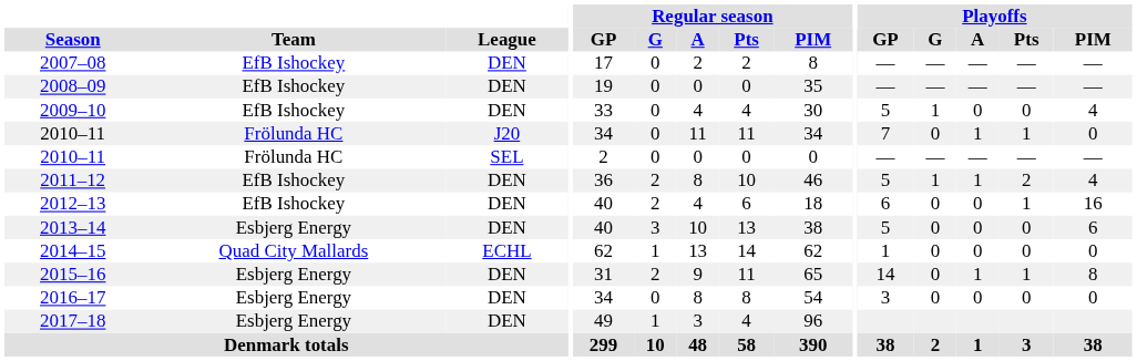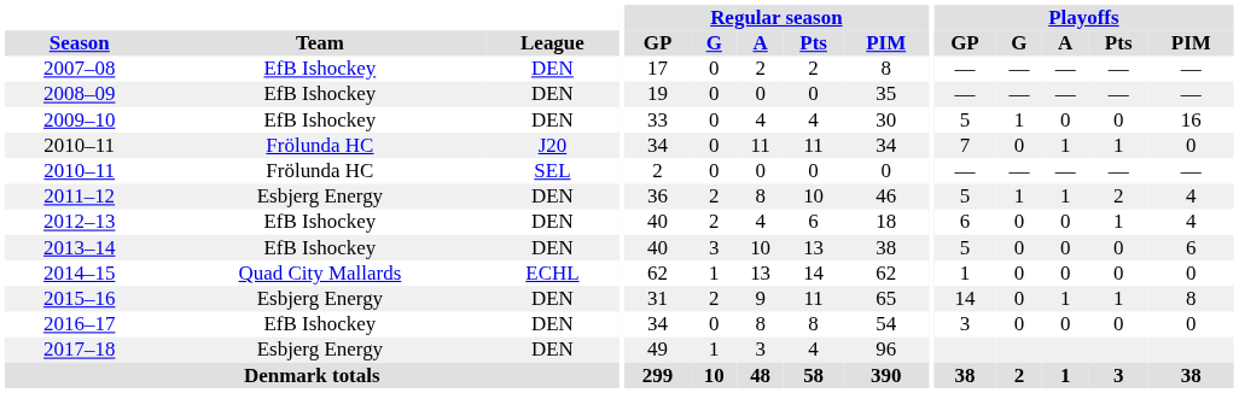2009–10 | Playoffs / PIM: 4 -> 16
2011–12 | Team: EfB Ishockey -> Esbjerg Energy
2012–13 | Playoffs / PIM: 16 -> 4
2013–14 | Team: Esbjerg Energy -> EfB Ishockey
2016–17 | Team: Esbjerg Energy -> EfB Ishockey
